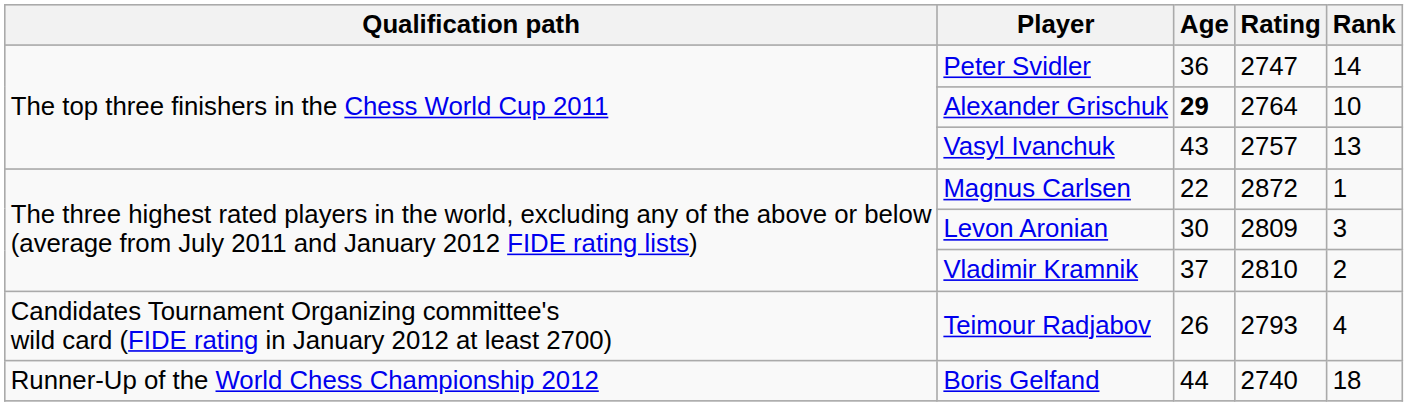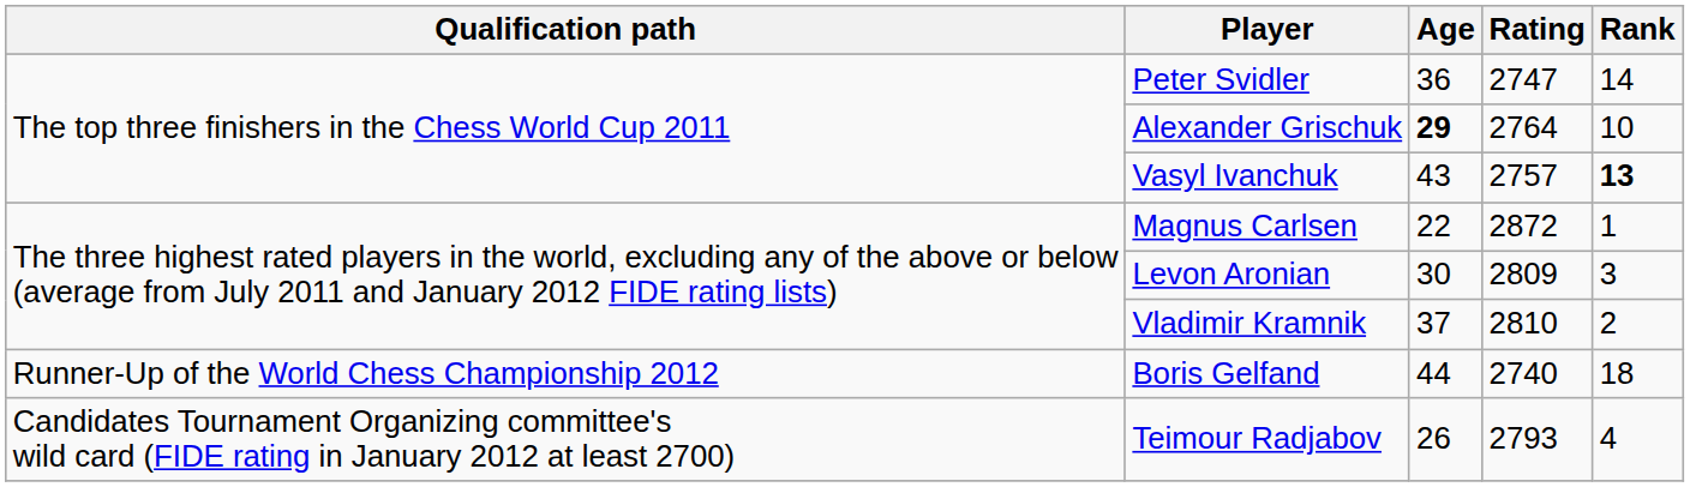Vasyl Ivanchuk | Rank: normal -> bold
rows swapped: Teimour Radjabov <-> Boris Gelfand
